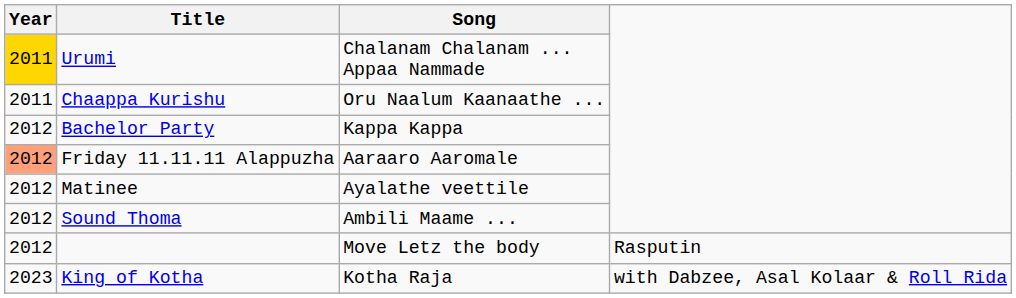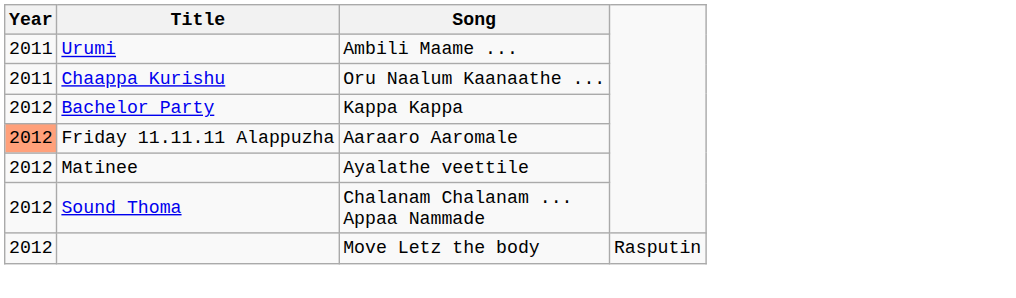Urumi | Year: gold background -> no background
Urumi | Song: Chalanam Chalanam ... Appaa Nammade -> Ambili Maame ...
Sound Thoma | Song: Ambili Maame ... -> Chalanam Chalanam ... Appaa Nammade
- row: 2023 | King of Kotha | Kotha Raja | with Dabzee, Asal Kolaar & Roll Rida
